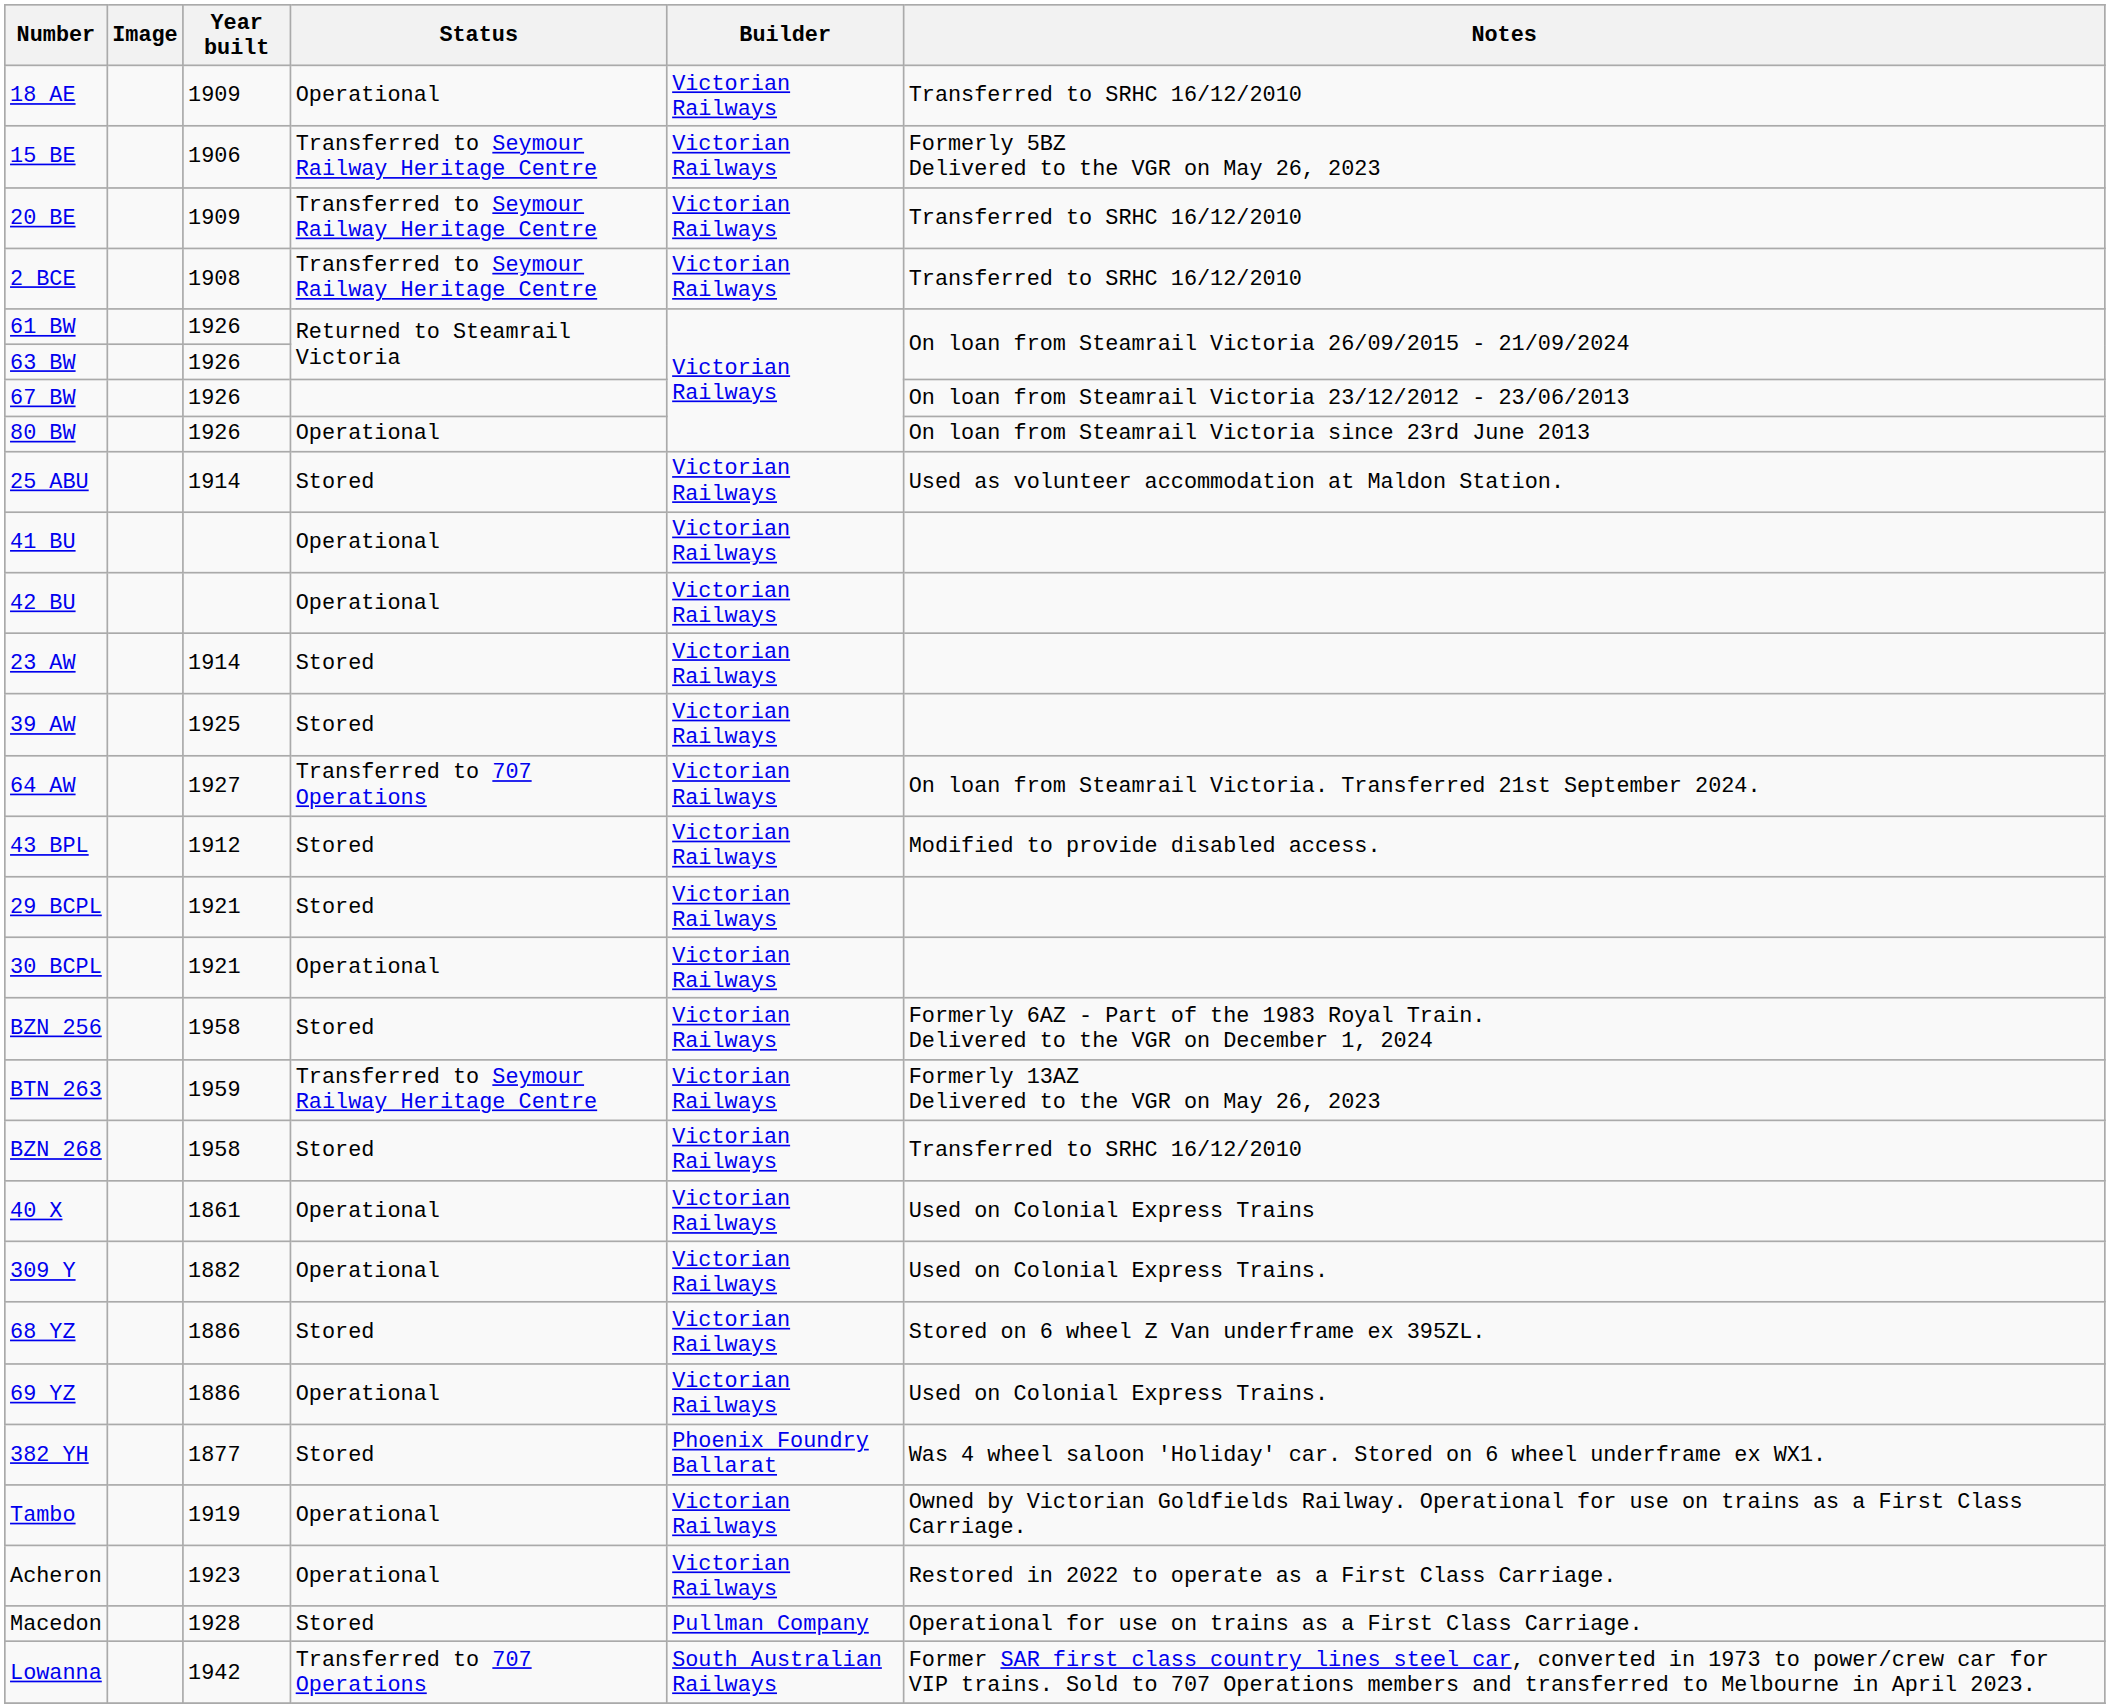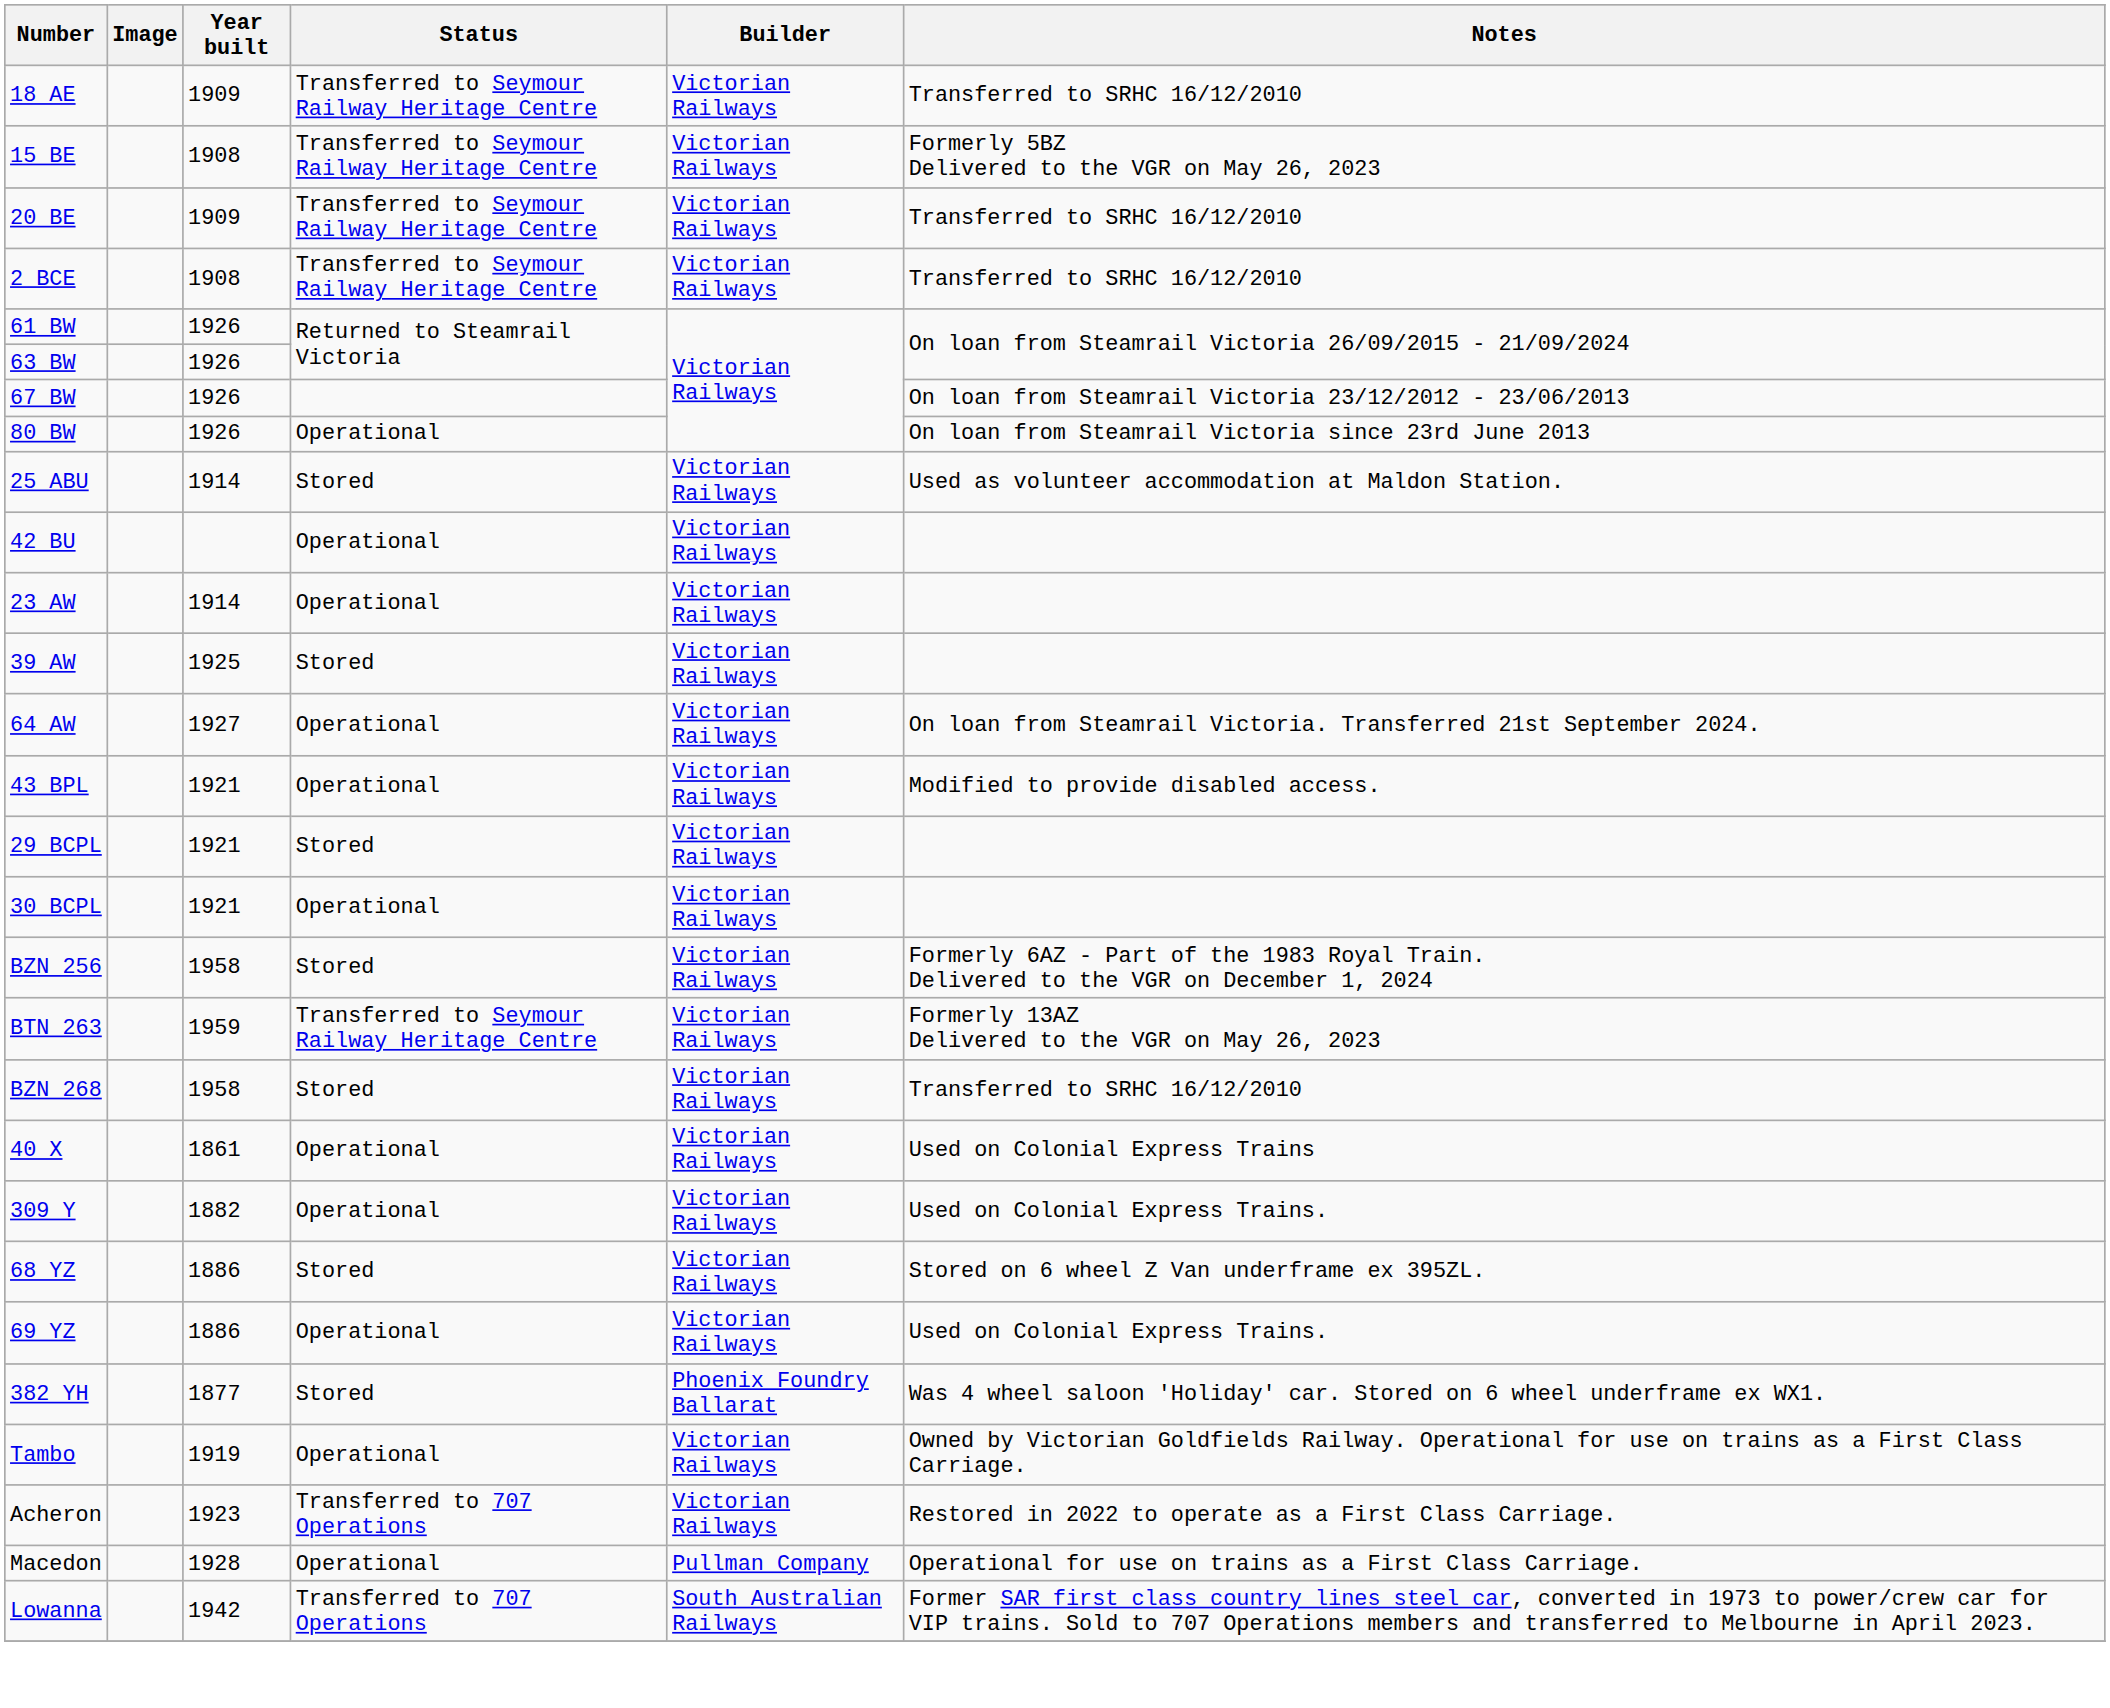18 AE | Status: Operational -> Transferred to Seymour Railway Heritage Centre
15 BE | Year built: 1906 -> 1908
- row: 41 BU | Operational | Victorian Railways
23 AW | Status: Stored -> Operational
64 AW | Status: Transferred to 707 Operations -> Operational
43 BPL | Year built: 1912 -> 1921
43 BPL | Status: Stored -> Operational
Acheron | Status: Operational -> Transferred to 707 Operations
Macedon | Status: Stored -> Operational
